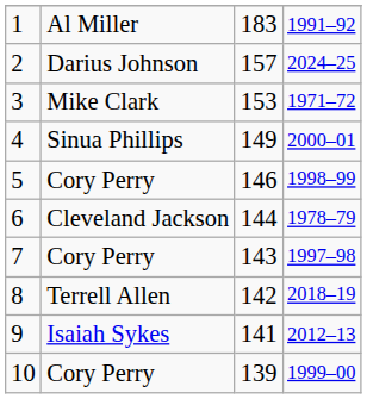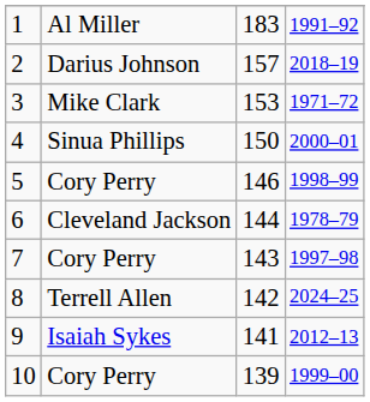2 | column 4: 2024–25 -> 2018–19
4 | column 3: 149 -> 150
8 | column 4: 2018–19 -> 2024–25
